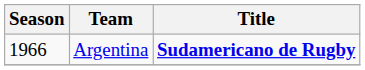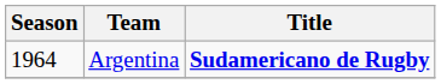Argentina | Season: 1966 -> 1964
